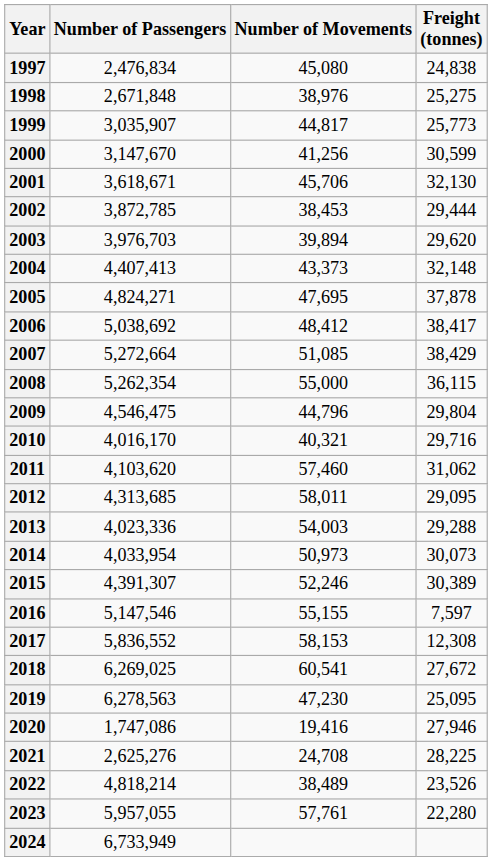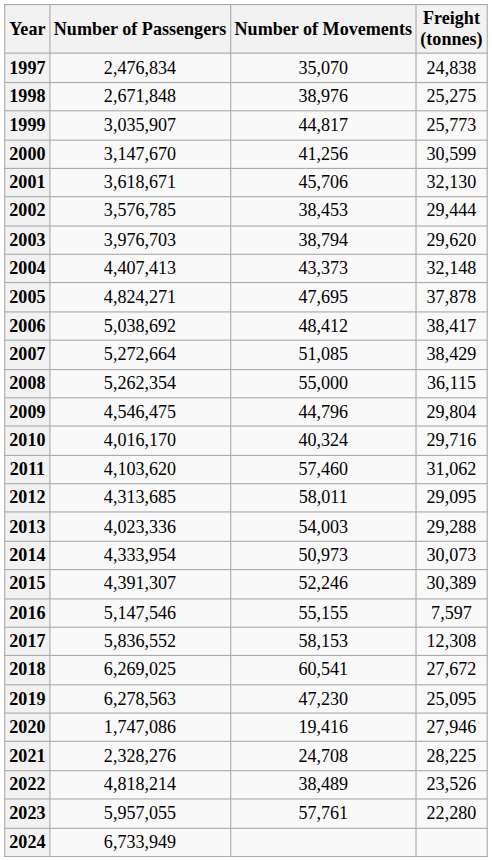1997 | Number of Movements: 45,080 -> 35,070
2002 | Number of Passengers: 3,872,785 -> 3,576,785
2003 | Number of Movements: 39,894 -> 38,794
2010 | Number of Movements: 40,321 -> 40,324
2014 | Number of Passengers: 4,033,954 -> 4,333,954
2021 | Number of Passengers: 2,625,276 -> 2,328,276
